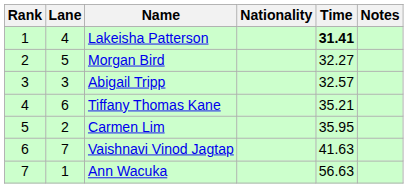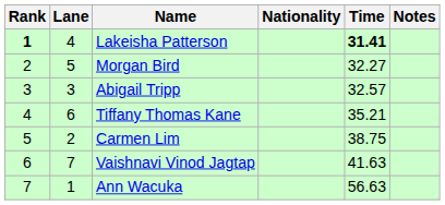Lakeisha Patterson | Rank: normal -> bold
Carmen Lim | Time: 35.95 -> 38.75
